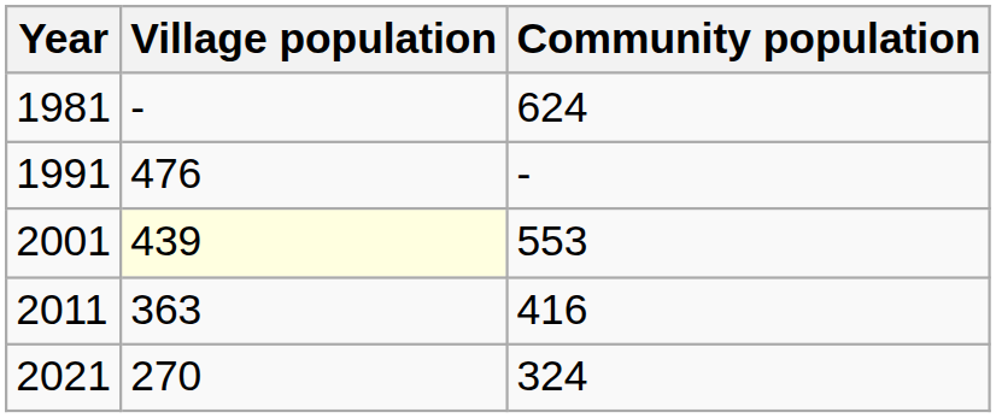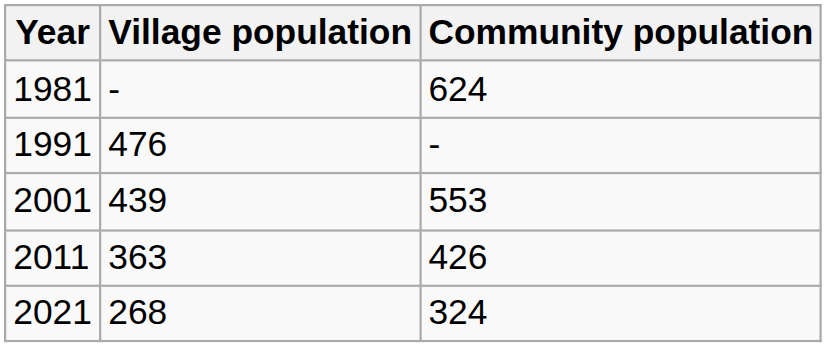2001 | Village population: lightyellow background -> no background
2011 | Community population: 416 -> 426
2021 | Village population: 270 -> 268
